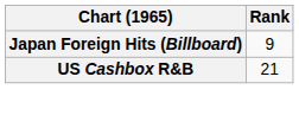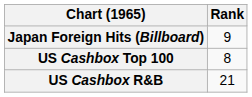+ row: US Cashbox Top 100 | 8
